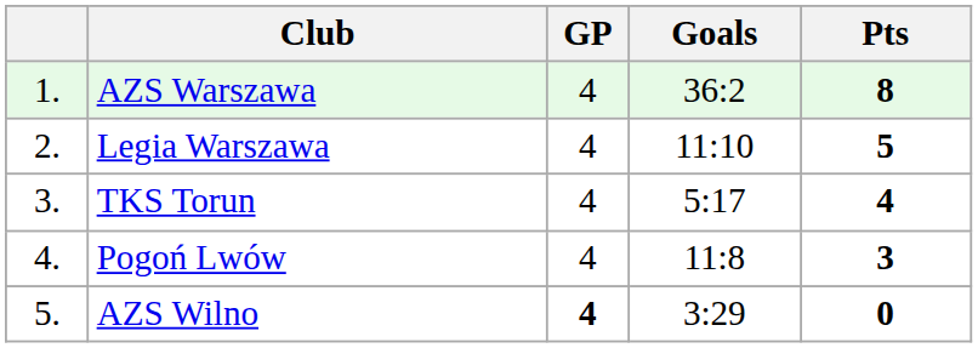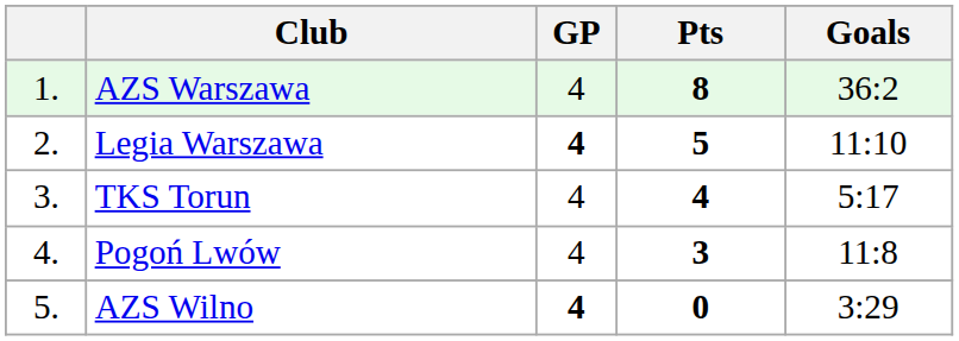columns swapped: Goals <-> Pts
Legia Warszawa | GP: normal -> bold
